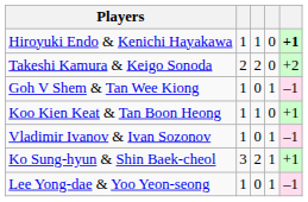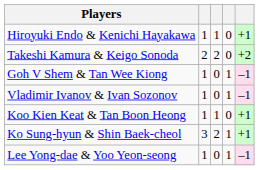Hiroyuki Endo & Kenichi Hayakawa | column 5: bold -> normal
rows swapped: Koo Kien Keat & Tan Boon Heong <-> Vladimir Ivanov & Ivan Sozonov
